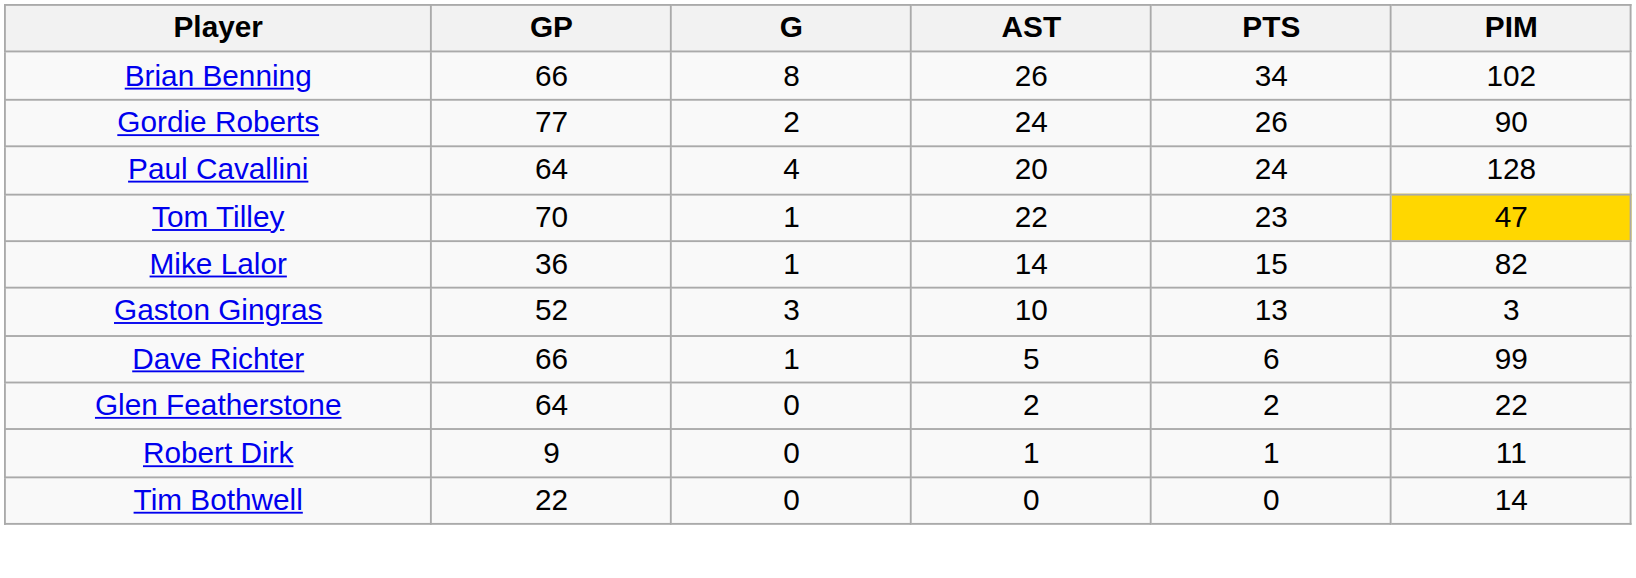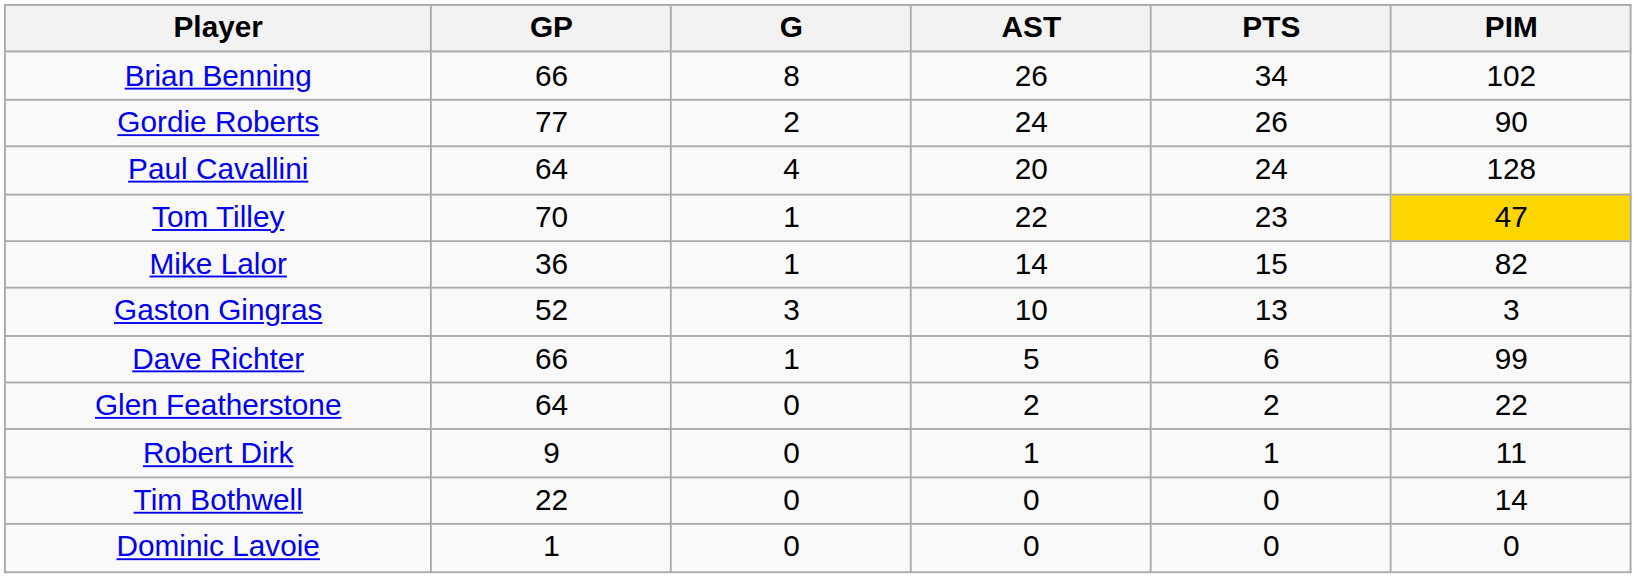+ row: Dominic Lavoie | 1 | 0 | 0 | 0 | 0
